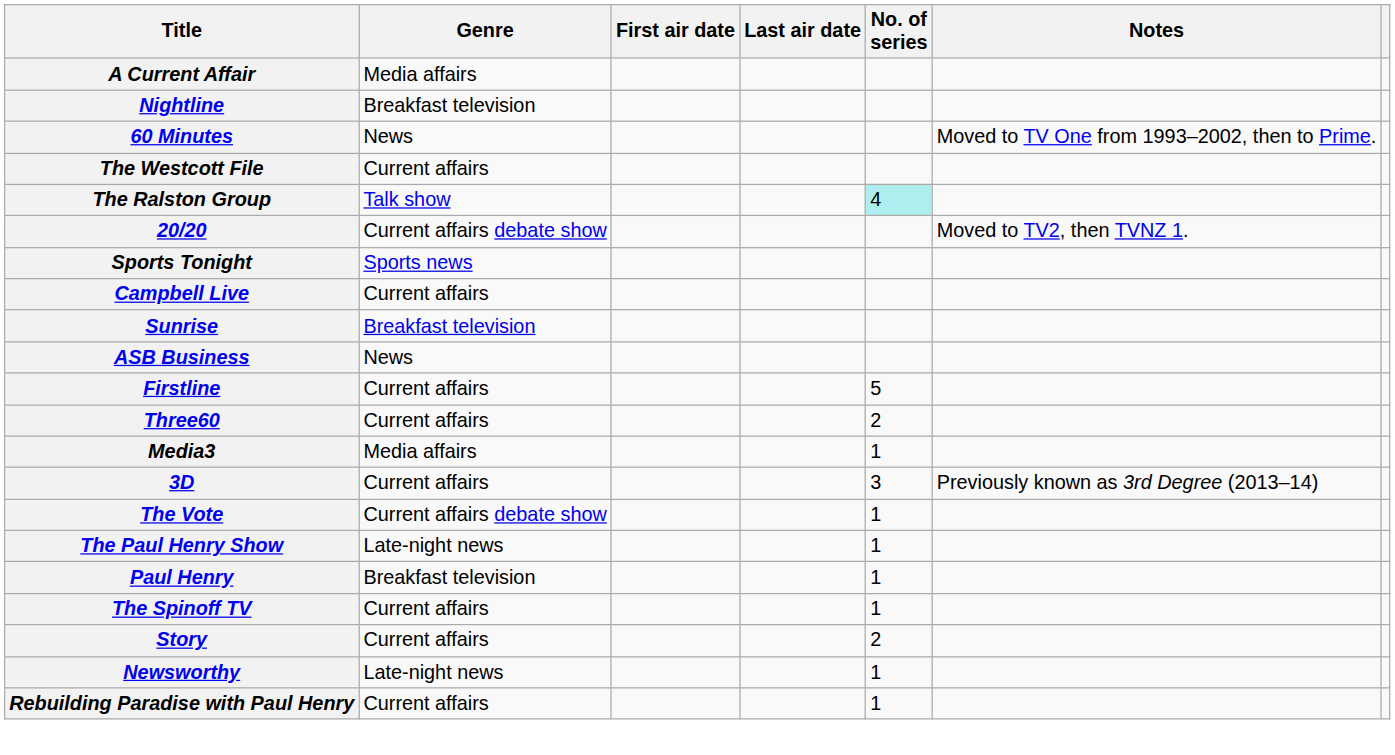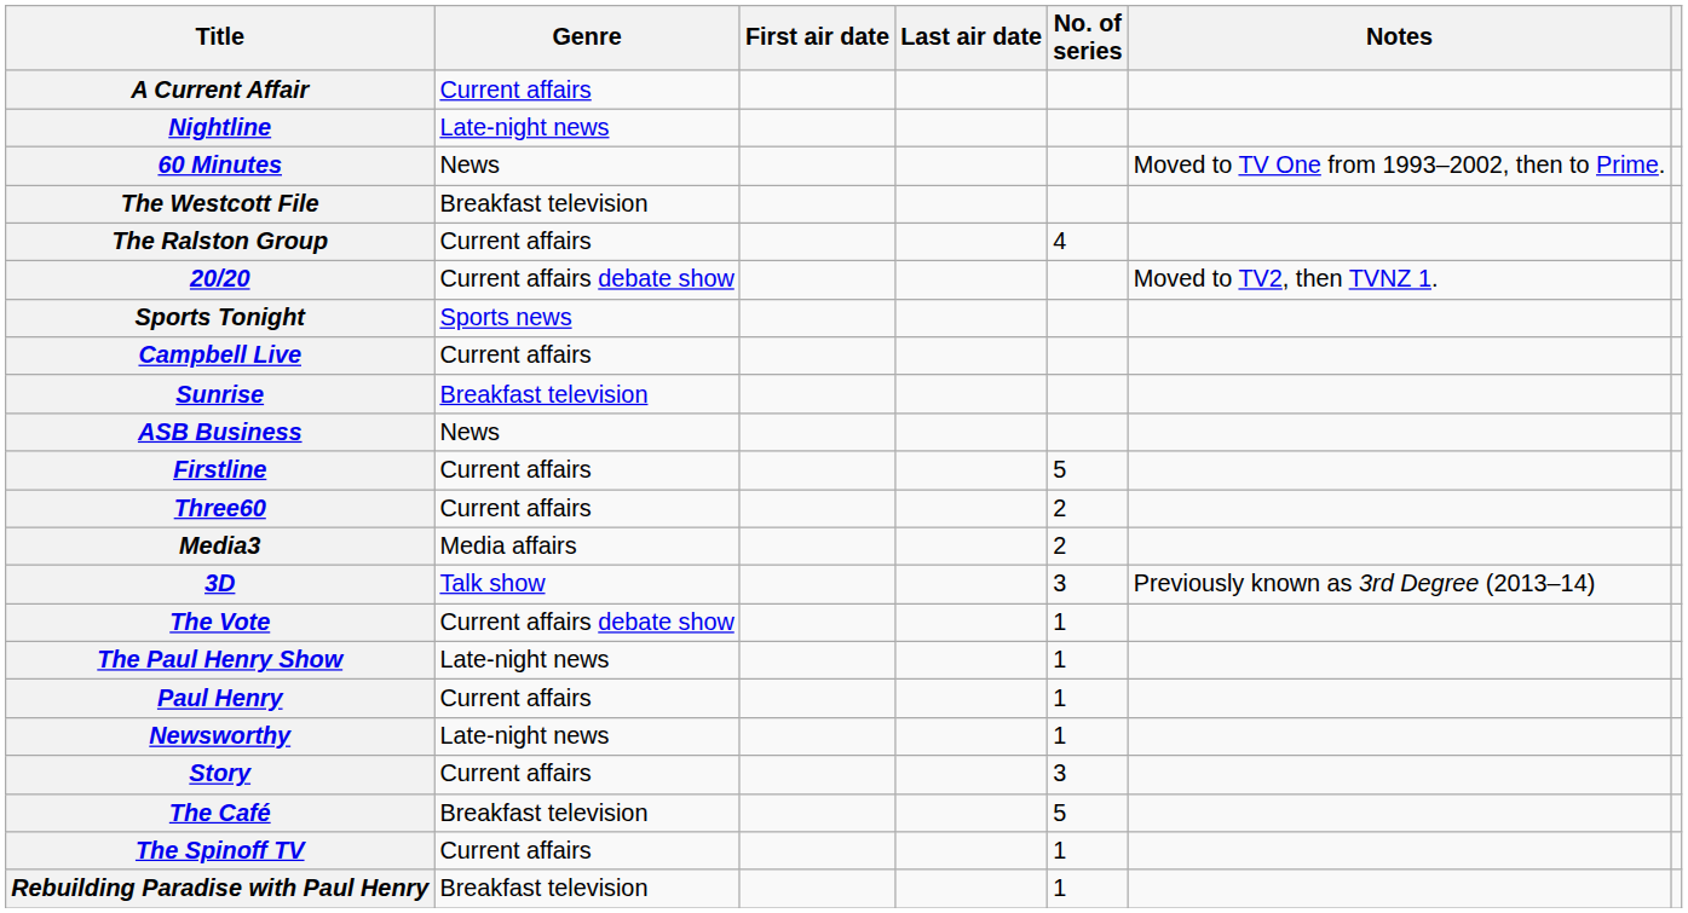A Current Affair | Genre: Media affairs -> Current affairs
Nightline | Genre: Breakfast television -> Late-night news
The Westcott File | Genre: Current affairs -> Breakfast television
The Ralston Group | Genre: Talk show -> Current affairs
The Ralston Group | No. of series: paleturquoise background -> no background
Media3 | No. of series: 1 -> 2
3D | Genre: Current affairs -> Talk show
Paul Henry | Genre: Breakfast television -> Current affairs
rows swapped: Newsworthy <-> The Spinoff TV
Story | No. of series: 2 -> 3
+ row: The Café | Breakfast television | 5
Rebuilding Paradise with Paul Henry | Genre: Current affairs -> Breakfast television
